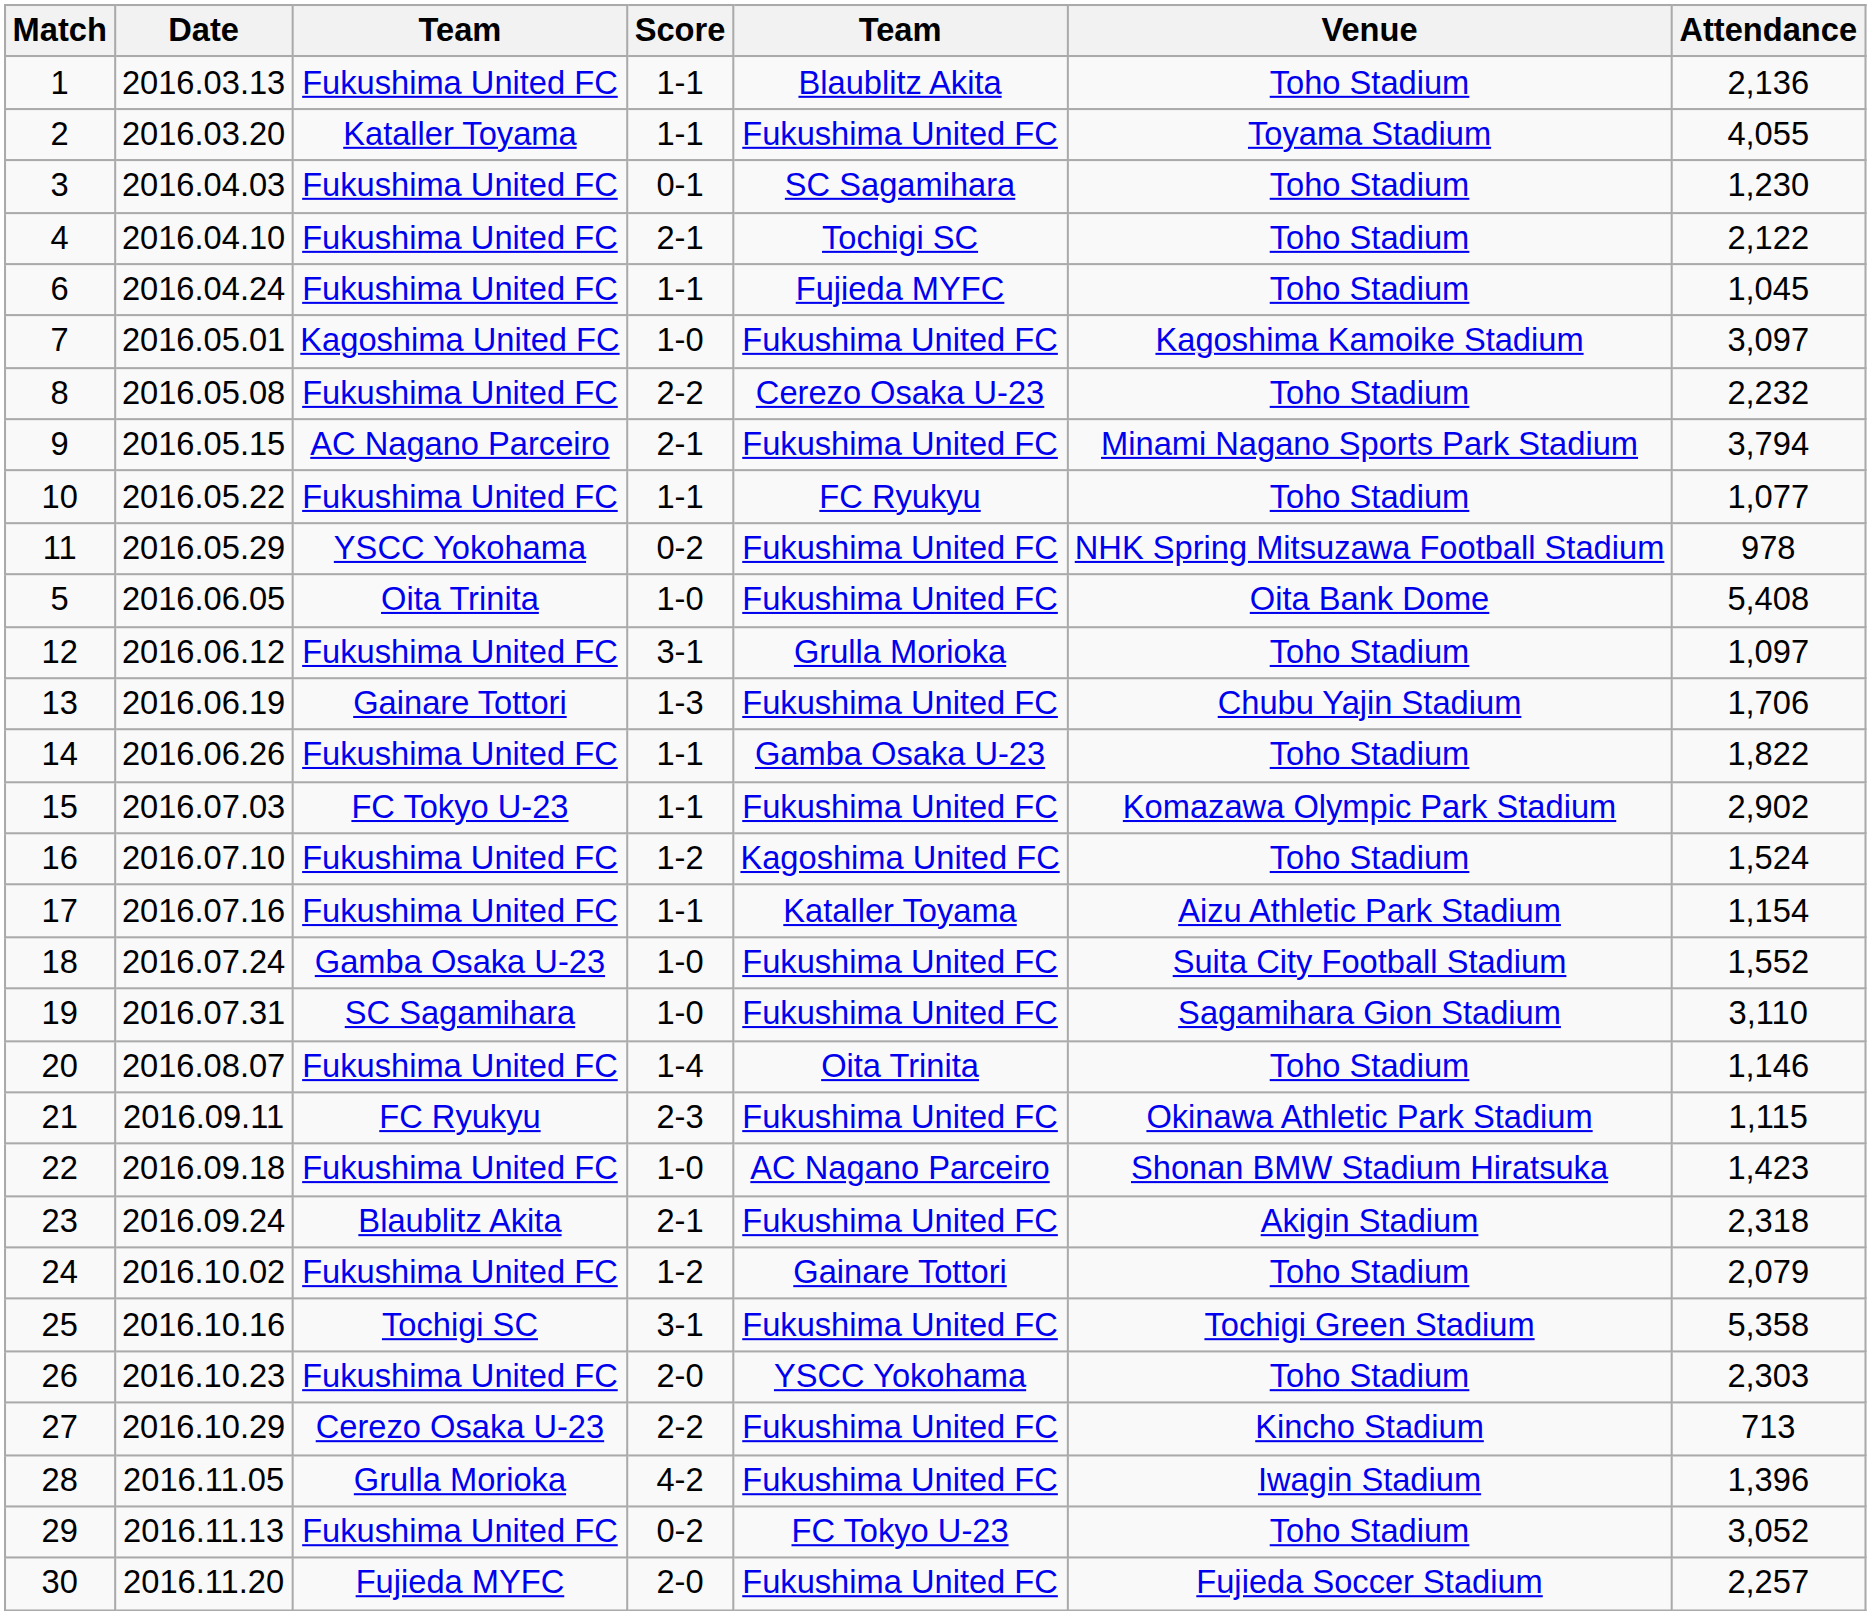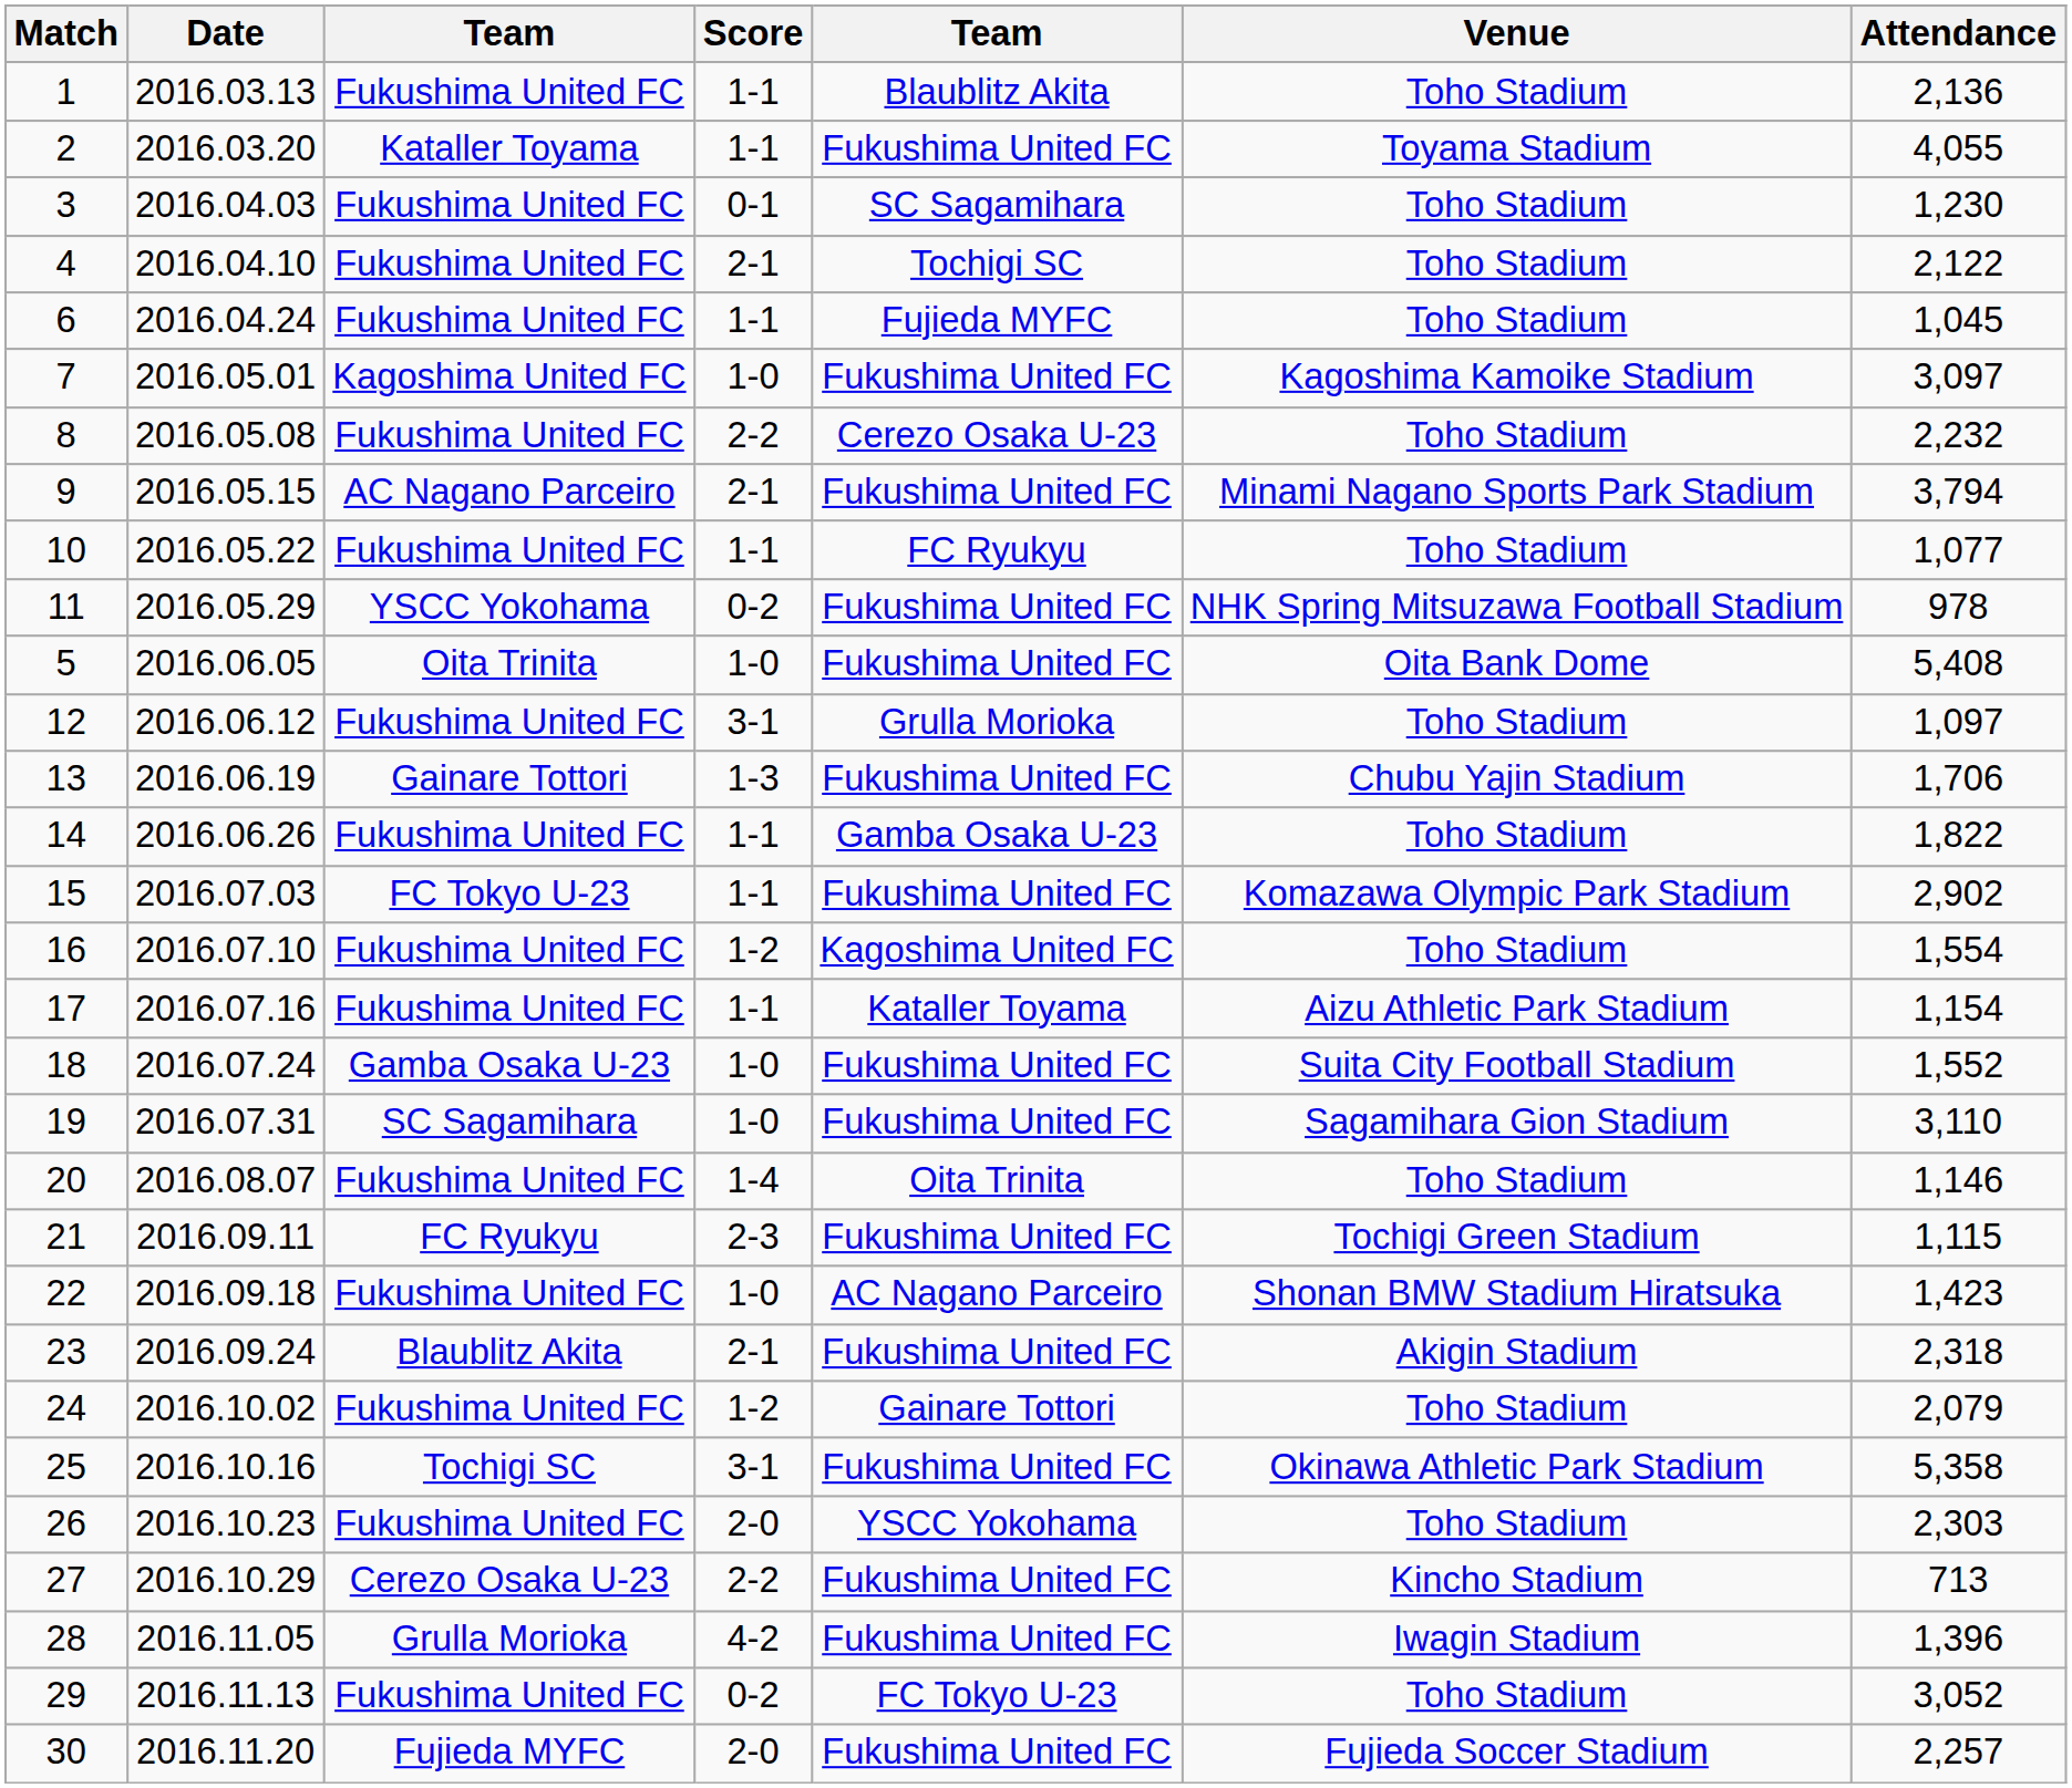16 | Attendance: 1,524 -> 1,554
21 | Venue: Okinawa Athletic Park Stadium -> Tochigi Green Stadium
25 | Venue: Tochigi Green Stadium -> Okinawa Athletic Park Stadium
